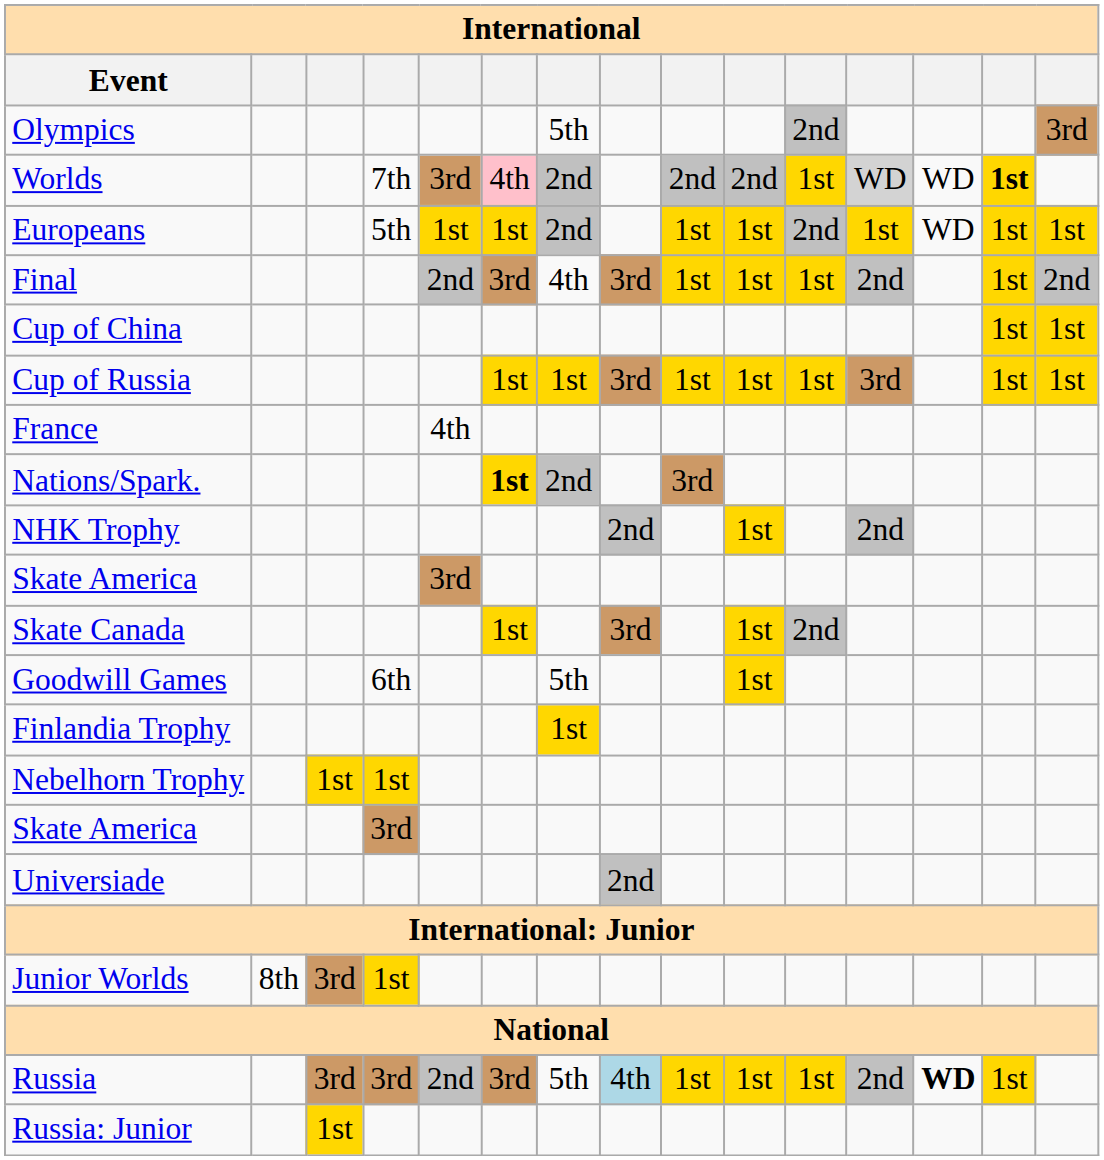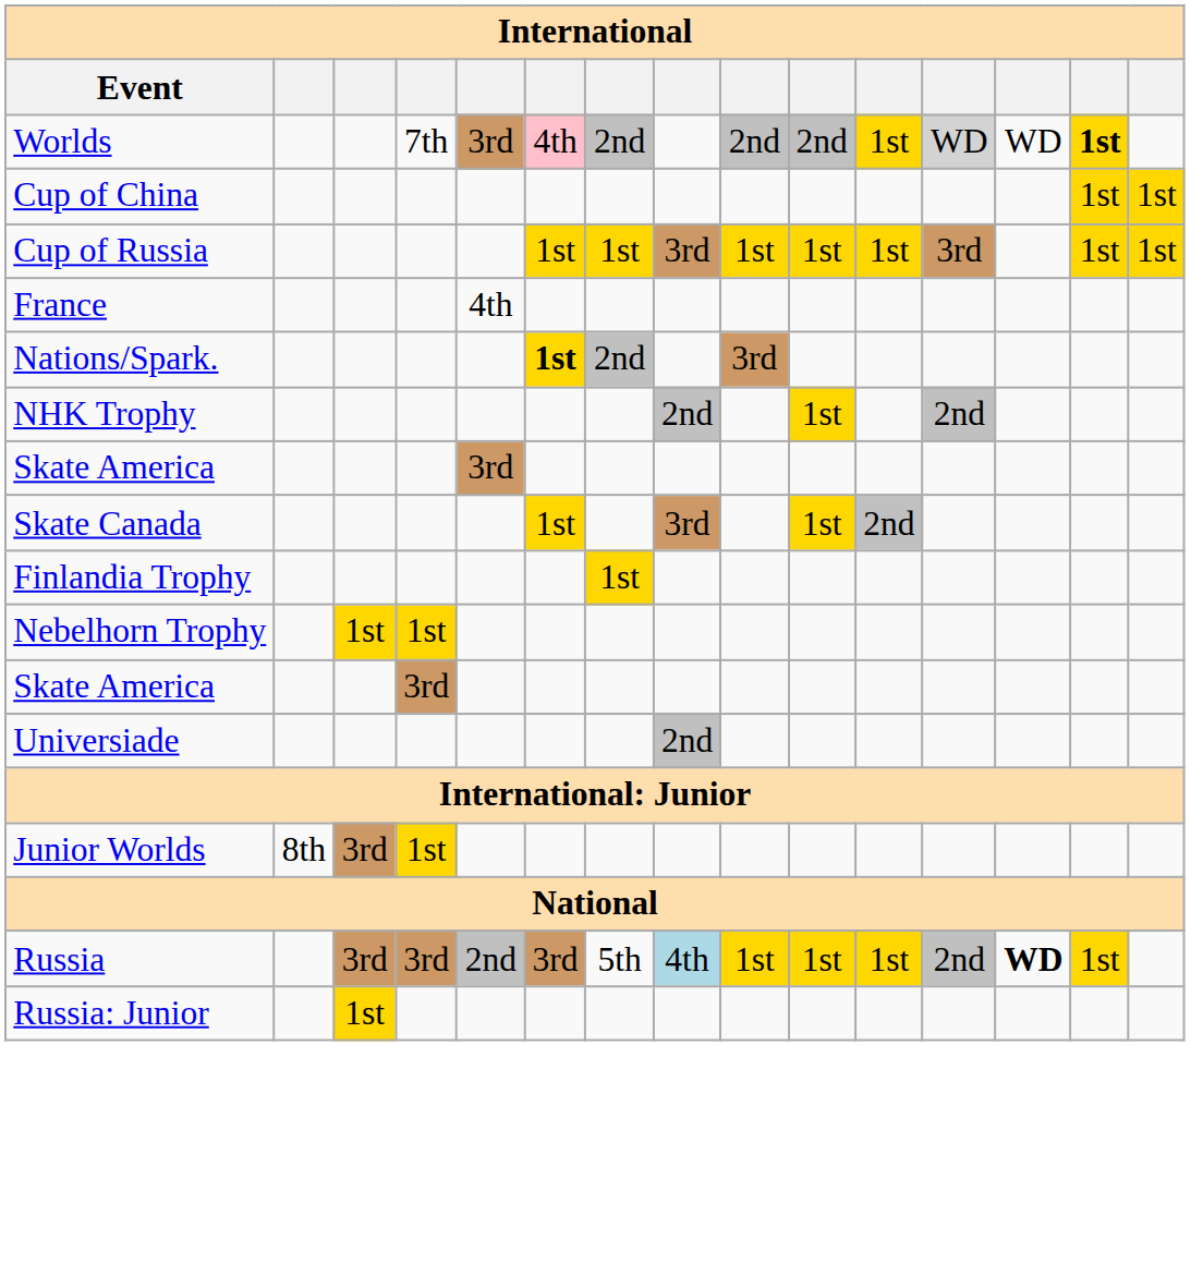- row: Olympics | 5th | 2nd | 3rd
- row: Europeans | 5th | 1st | 1st | 2nd | 1st | 1st | 2nd | 1st | WD | 1st | 1st
- row: Final | 2nd | 3rd | 4th | 3rd | 1st | 1st | 1st | 2nd | 1st | 2nd
- row: Goodwill Games | 6th | 5th | 1st
